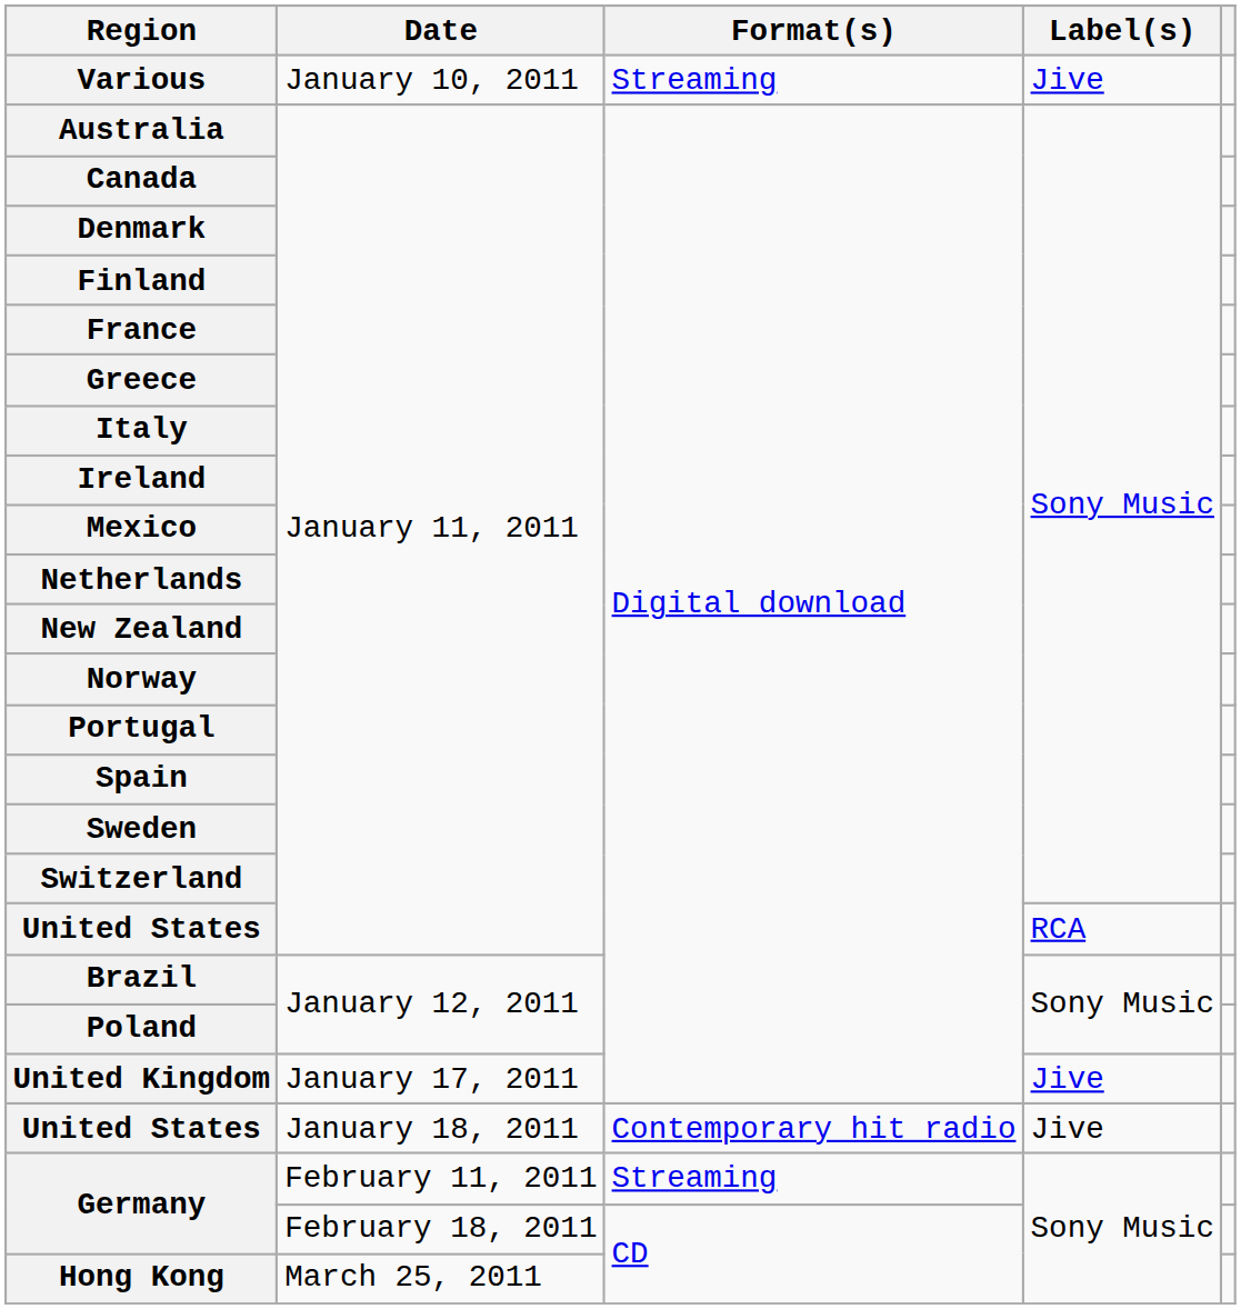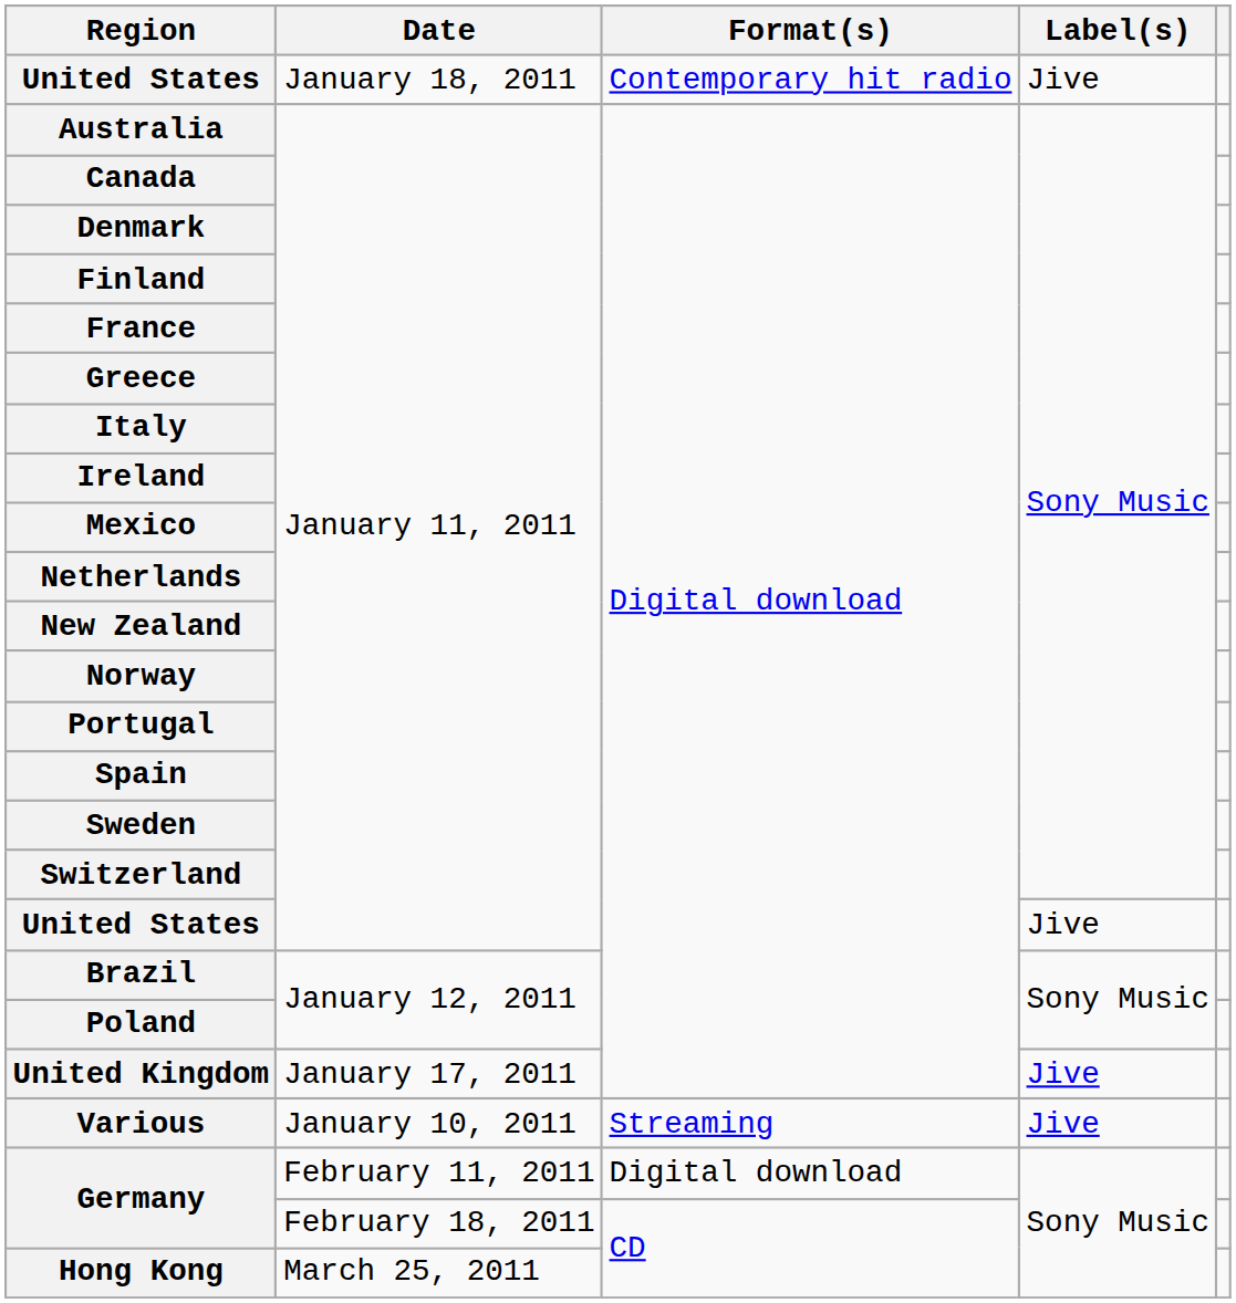rows swapped: Various <-> United States / January 18, 2011
United States / January 11, 2011 | Label(s): RCA -> Jive
Germany / February 11, 2011 | Format(s): Streaming -> Digital download
